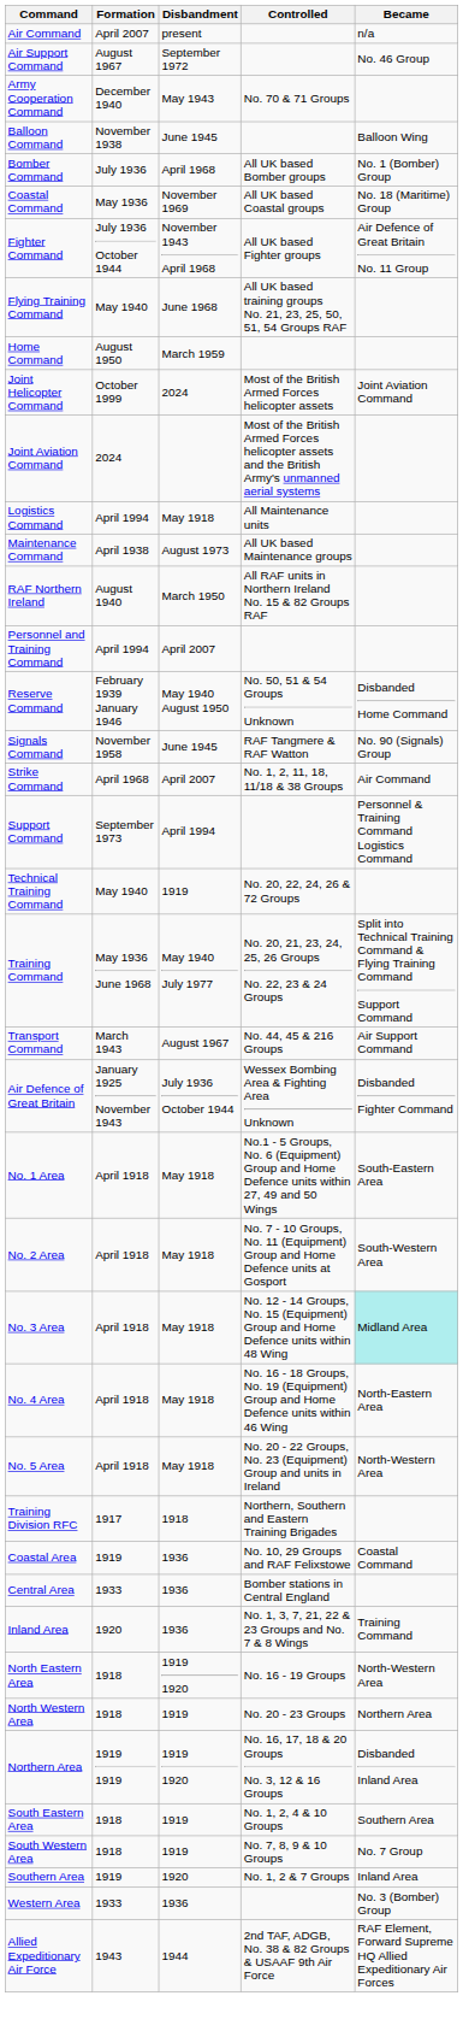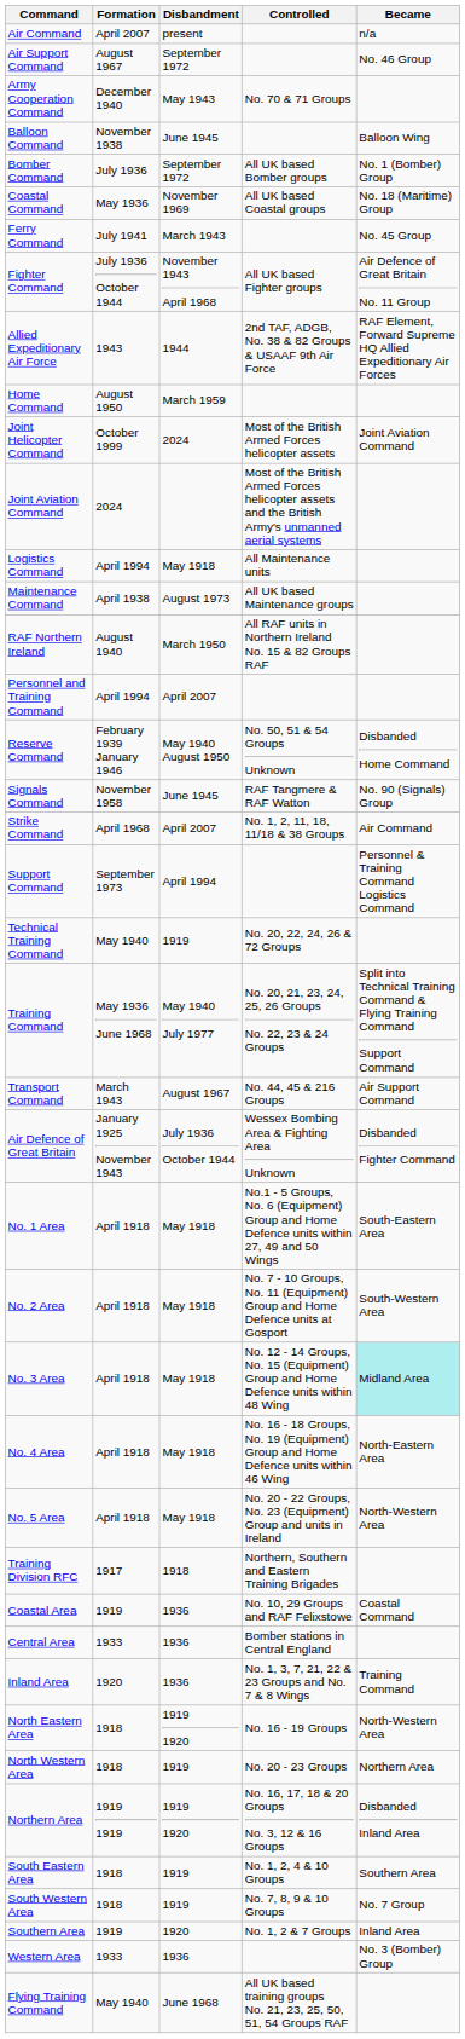Bomber Command | Disbandment: April 1968 -> September 1972
+ row: Ferry Command | July 1941 | March 1943 | No. 45 Group
rows swapped: Flying Training Command <-> Allied Expeditionary Air Force
